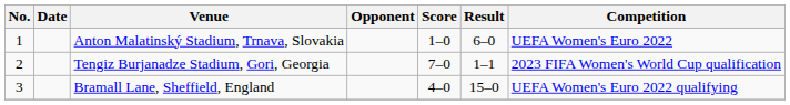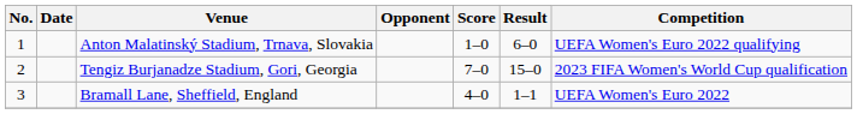Anton Malatinský Stadium, Trnava, Slovakia | Competition: UEFA Women's Euro 2022 -> UEFA Women's Euro 2022 qualifying
Tengiz Burjanadze Stadium, Gori, Georgia | Result: 1–1 -> 15–0
Bramall Lane, Sheffield, England | Result: 15–0 -> 1–1
Bramall Lane, Sheffield, England | Competition: UEFA Women's Euro 2022 qualifying -> UEFA Women's Euro 2022
